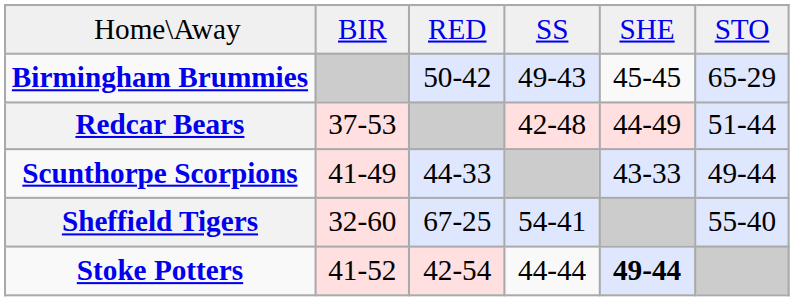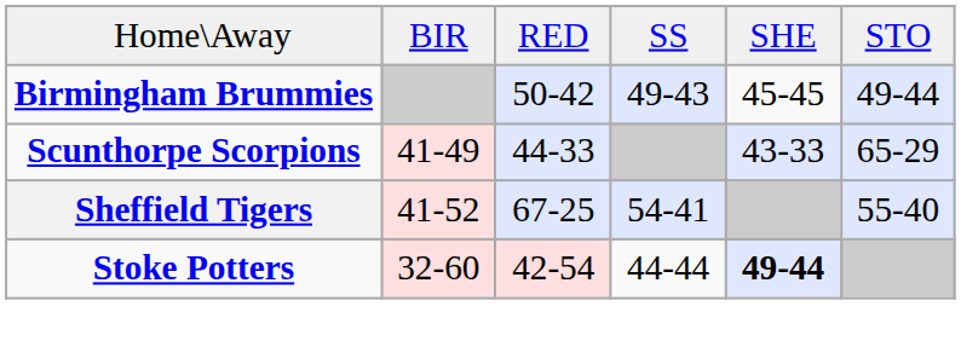Birmingham Brummies | column 6: 65-29 -> 49-44
- row: Redcar Bears | 37-53 | 42-48 | 44-49 | 51-44
Scunthorpe Scorpions | column 6: 49-44 -> 65-29
Sheffield Tigers | column 2: 32-60 -> 41-52
Stoke Potters | column 2: 41-52 -> 32-60
